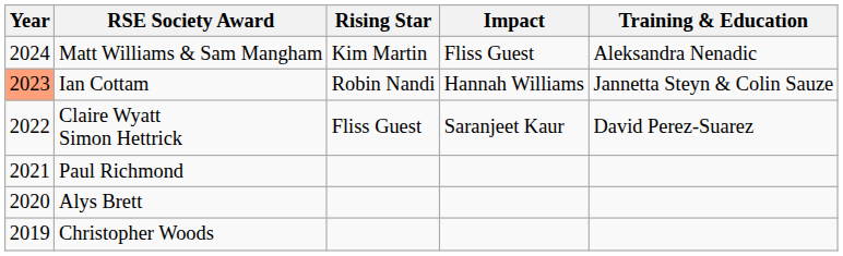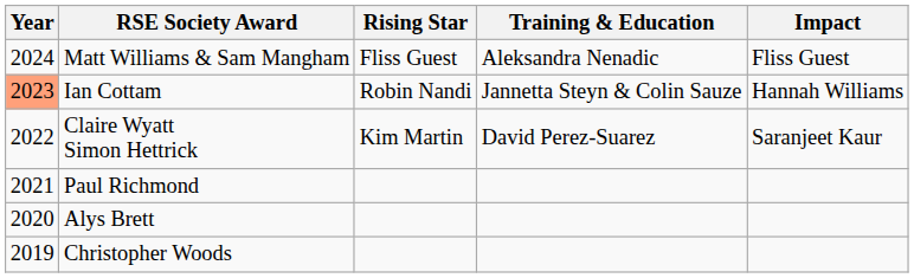columns swapped: Training & Education <-> Impact
Matt Williams & Sam Mangham | Rising Star: Kim Martin -> Fliss Guest
Claire Wyatt Simon Hettrick | Rising Star: Fliss Guest -> Kim Martin
